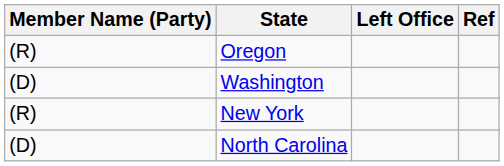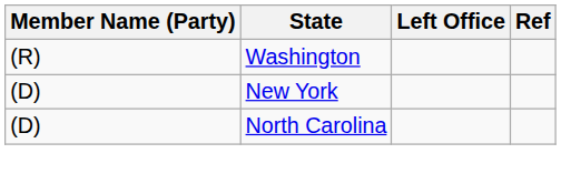- row: (R) | Oregon
Washington | Member Name (Party): (D) -> (R)
New York | Member Name (Party): (R) -> (D)
